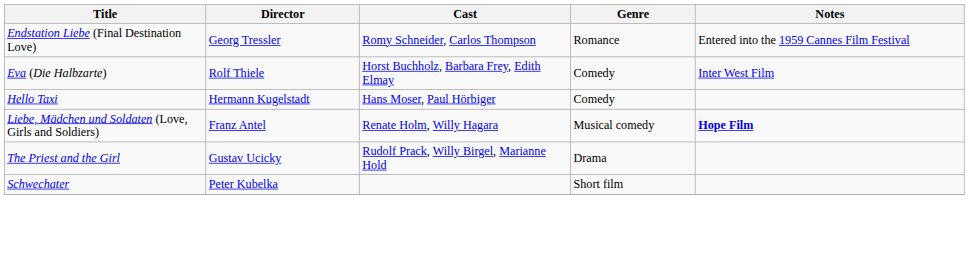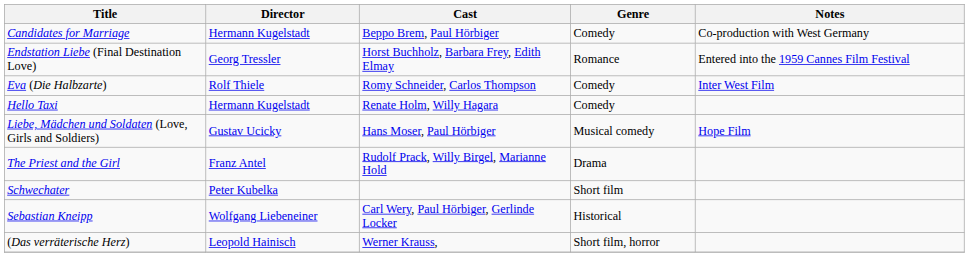+ row: Candidates for Marriage | Hermann Kugelstadt | Beppo Brem, Paul Hörbiger | Comedy | Co-production with West Germany
Endstation Liebe (Final Destination Love) | Cast: Romy Schneider, Carlos Thompson -> Horst Buchholz, Barbara Frey, Edith Elmay
Eva (Die Halbzarte) | Cast: Horst Buchholz, Barbara Frey, Edith Elmay -> Romy Schneider, Carlos Thompson
Hello Taxi | Cast: Hans Moser, Paul Hörbiger -> Renate Holm, Willy Hagara
Liebe, Mädchen und Soldaten (Love, Girls and Soldiers) | Director: Franz Antel -> Gustav Ucicky
Liebe, Mädchen und Soldaten (Love, Girls and Soldiers) | Cast: Renate Holm, Willy Hagara -> Hans Moser, Paul Hörbiger
Liebe, Mädchen und Soldaten (Love, Girls and Soldiers) | Notes: bold -> normal
The Priest and the Girl | Director: Gustav Ucicky -> Franz Antel
+ row: Sebastian Kneipp | Wolfgang Liebeneiner | Carl Wery, Paul Hörbiger, Gerlinde Locker | Historical
+ row: (Das verräterische Herz) | Leopold Hainisch | Werner Krauss, | Short film, horror
